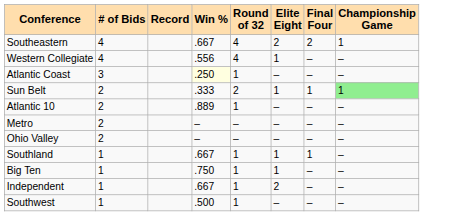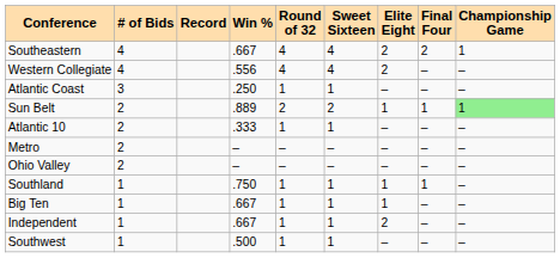+ column: Sweet Sixteen | 4 | 4 | 1 | 2 | 1 | – | – | 1 | 1 | 1 | 1
Western Collegiate | Elite Eight: 1 -> 2
Atlantic Coast | Win %: lightyellow background -> no background
Sun Belt | Win %: .333 -> .889
Atlantic 10 | Win %: .889 -> .333
Southland | Win %: .667 -> .750
Big Ten | Win %: .750 -> .667
